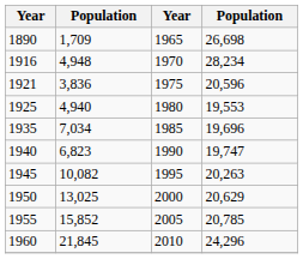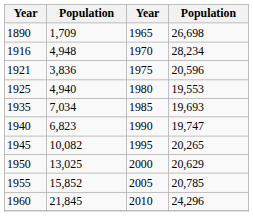1935 | column 4: 19,696 -> 19,693
1945 | column 4: 20,263 -> 20,265
